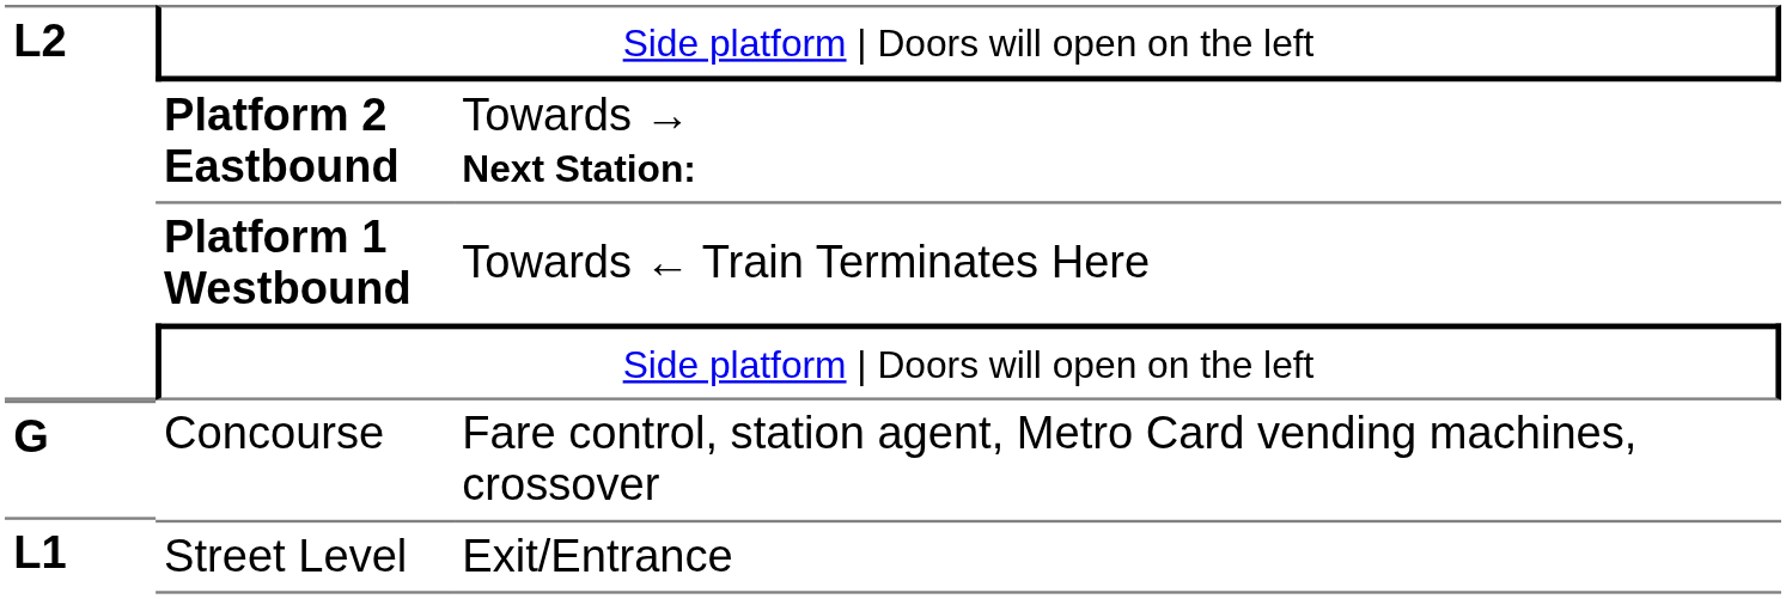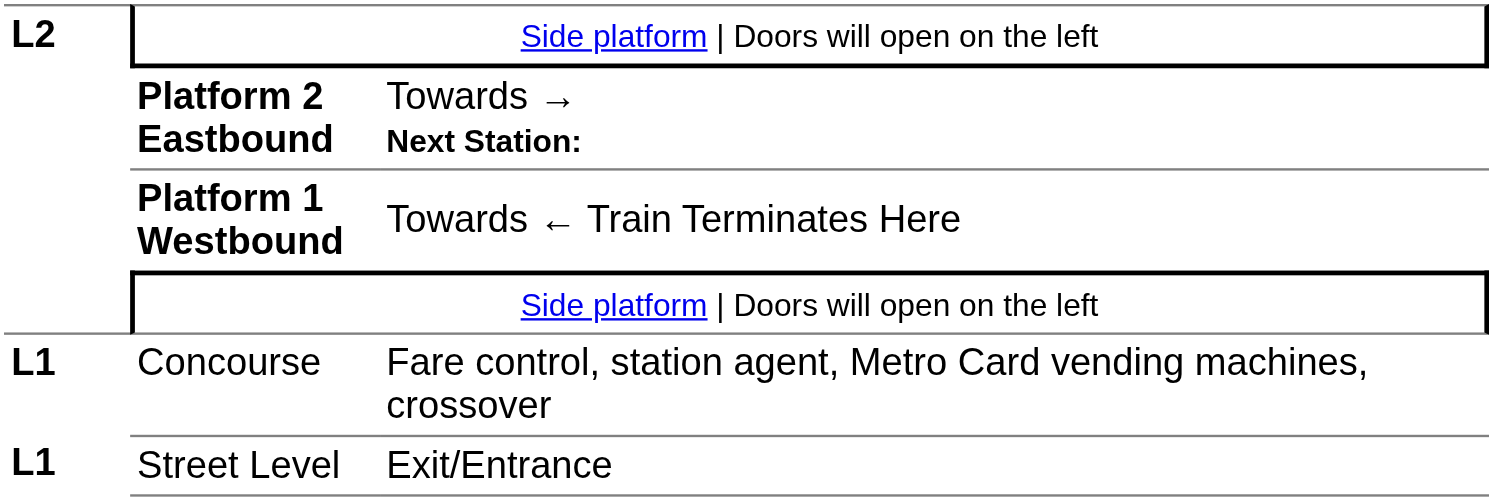Concourse | column 1: G -> L1
